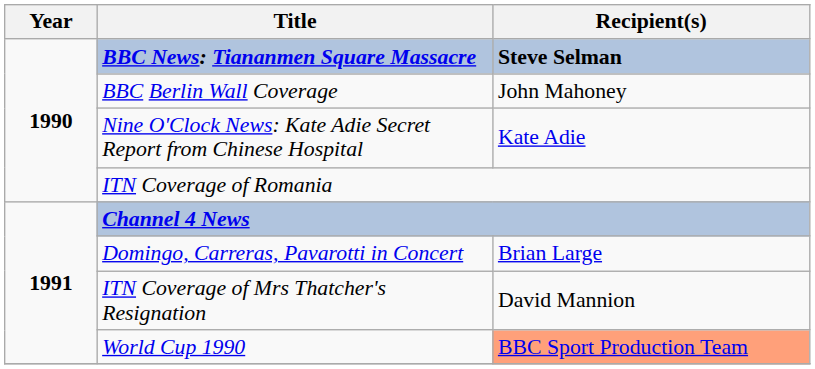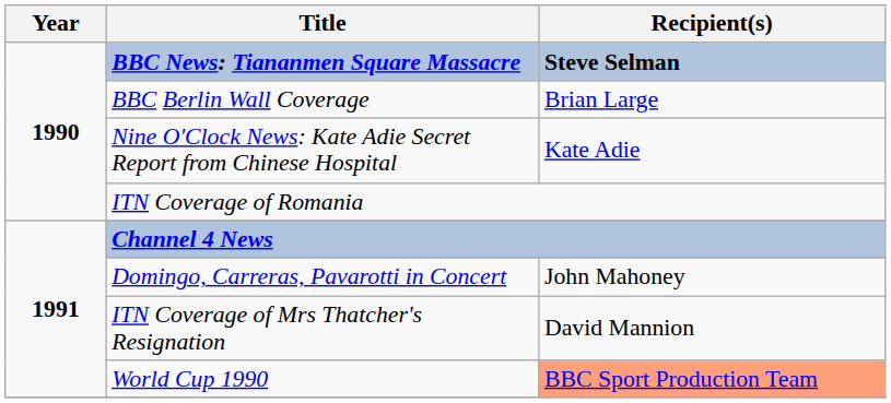BBC Berlin Wall Coverage | Recipient(s): John Mahoney -> Brian Large
Domingo, Carreras, Pavarotti in Concert | Recipient(s): Brian Large -> John Mahoney
